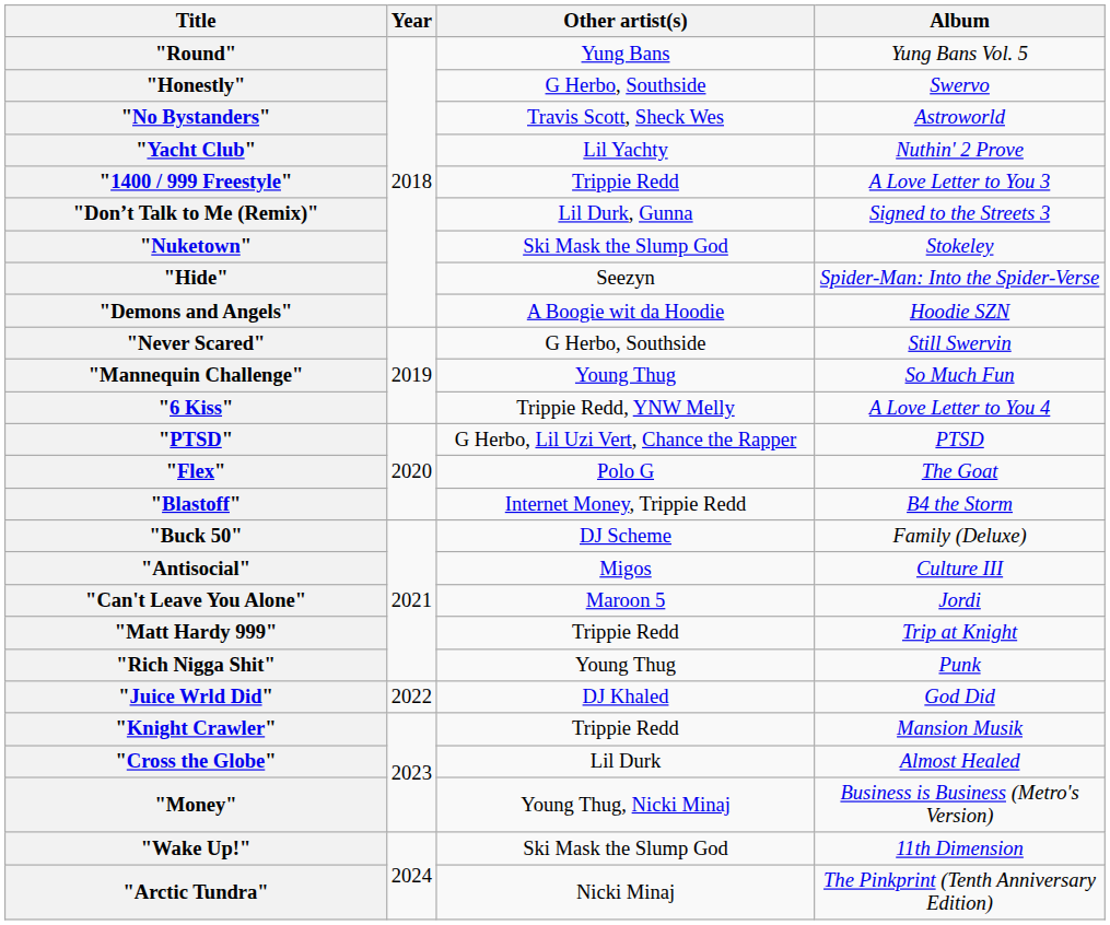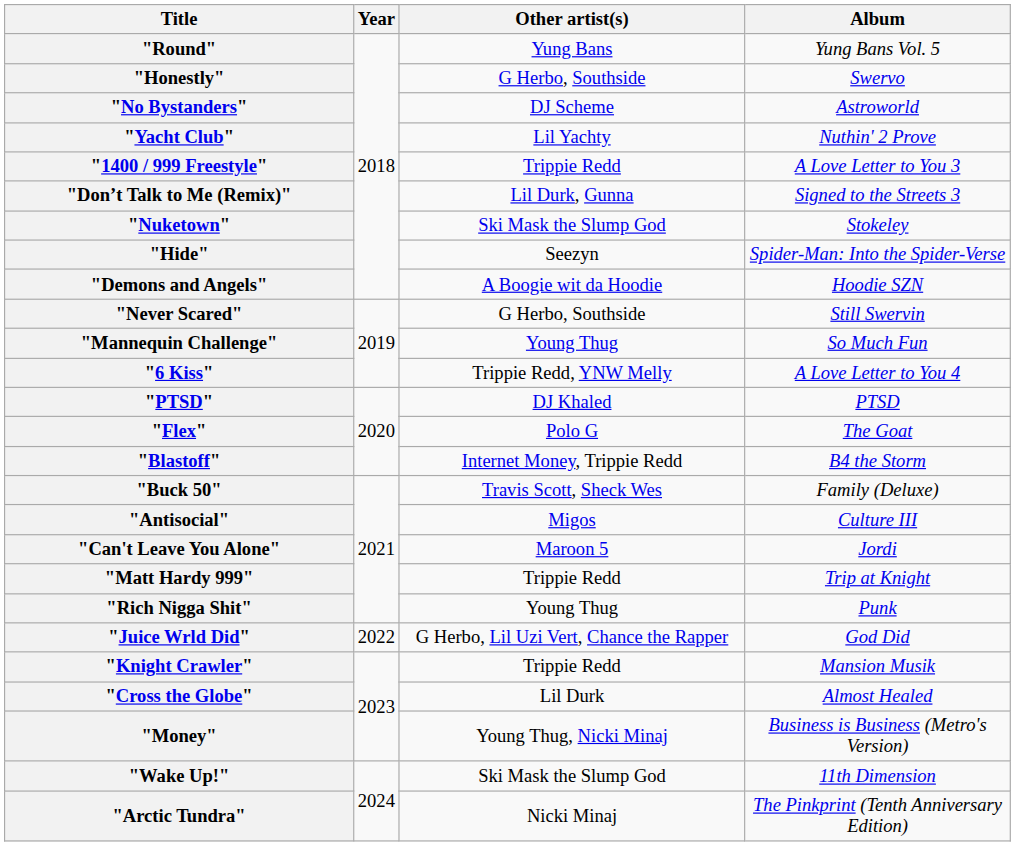"No Bystanders" | Other artist(s): Travis Scott, Sheck Wes -> DJ Scheme
"PTSD" | Other artist(s): G Herbo, Lil Uzi Vert, Chance the Rapper -> DJ Khaled
"Buck 50" | Other artist(s): DJ Scheme -> Travis Scott, Sheck Wes
"Juice Wrld Did" | Other artist(s): DJ Khaled -> G Herbo, Lil Uzi Vert, Chance the Rapper
